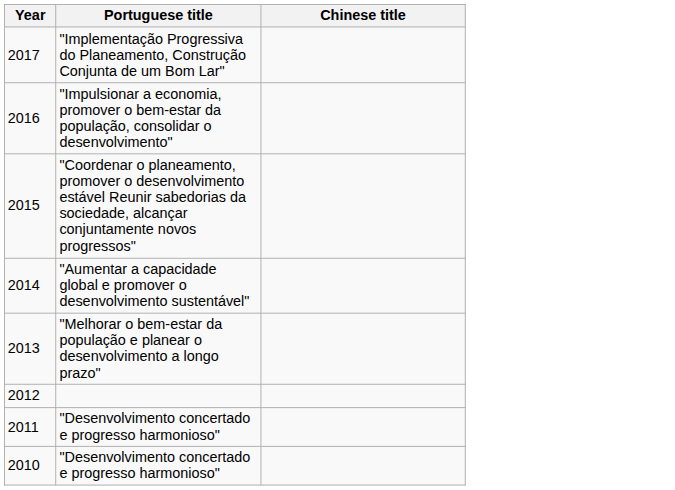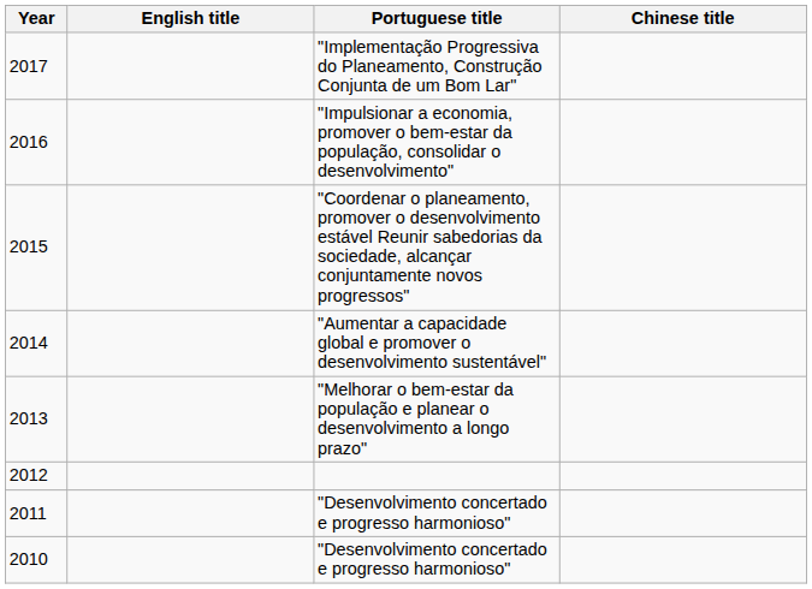+ column: English title
